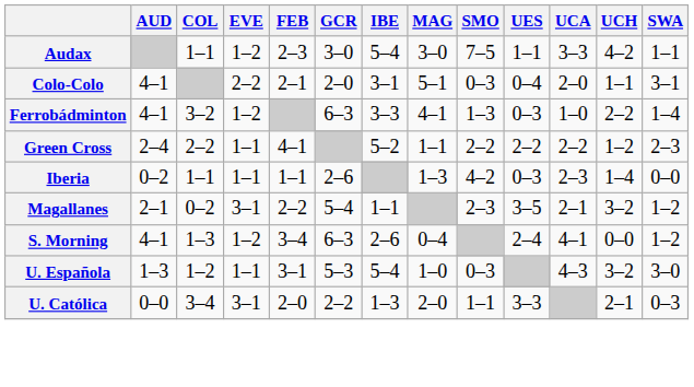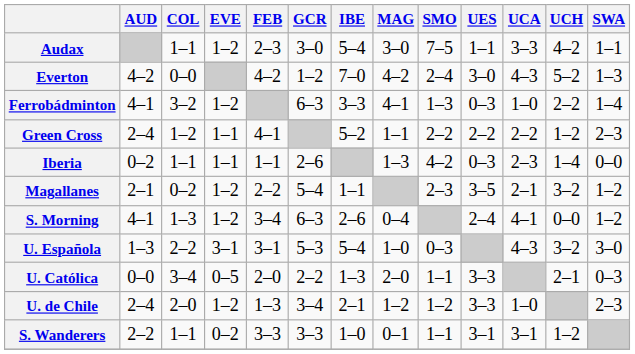- row: Colo-Colo | 4–1 | 2–2 | 2–1 | 2–0 | 3–1 | 5–1 | 0–3 | 0–4 | 2–0 | 1–1 | 3–1
+ row: Everton | 4–2 | 0–0 | 4–2 | 1–2 | 7–0 | 4–2 | 2–4 | 3–0 | 4–3 | 5–2 | 1–3
Green Cross | COL: 2–2 -> 1–2
Magallanes | EVE: 3–1 -> 1–2
U. Española | COL: 1–2 -> 2–2
U. Española | EVE: 1–1 -> 3–1
U. Católica | EVE: 3–1 -> 0–5
+ row: U. de Chile | 2–4 | 2–0 | 1–2 | 1–3 | 3–4 | 2–1 | 1–2 | 1–2 | 3–3 | 1–0 | 2–3
+ row: S. Wanderers | 2–2 | 1–1 | 0–2 | 3–3 | 3–3 | 1–0 | 0–1 | 1–1 | 3–1 | 3–1 | 1–2
